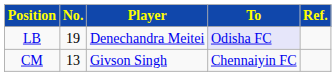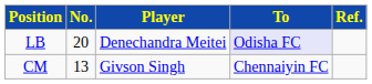LB | No.: 19 -> 20
